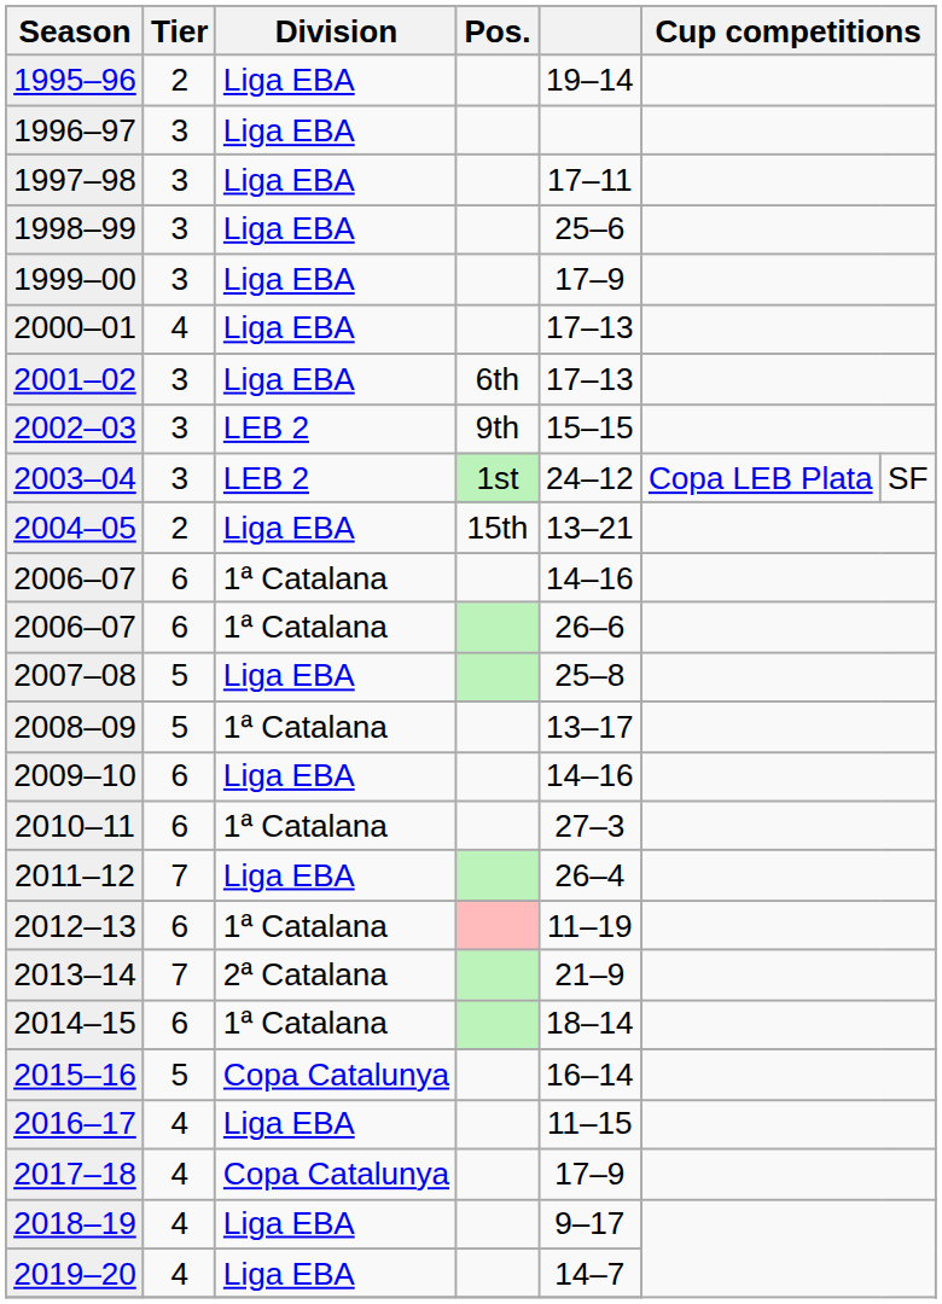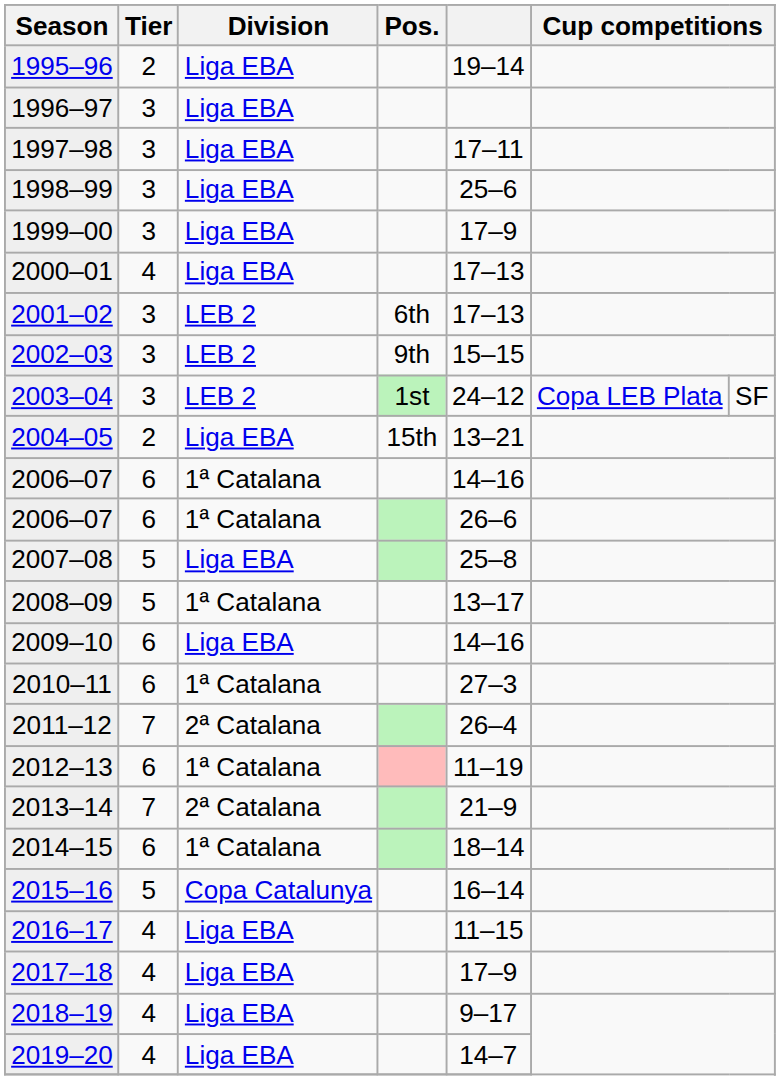2001–02 | Division: Liga EBA -> LEB 2
2011–12 | Division: Liga EBA -> 2ª Catalana
2017–18 | Division: Copa Catalunya -> Liga EBA
